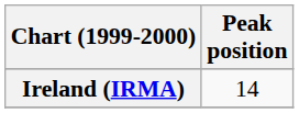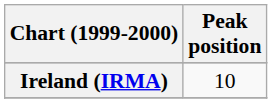Ireland (IRMA) | Peak position: 14 -> 10
